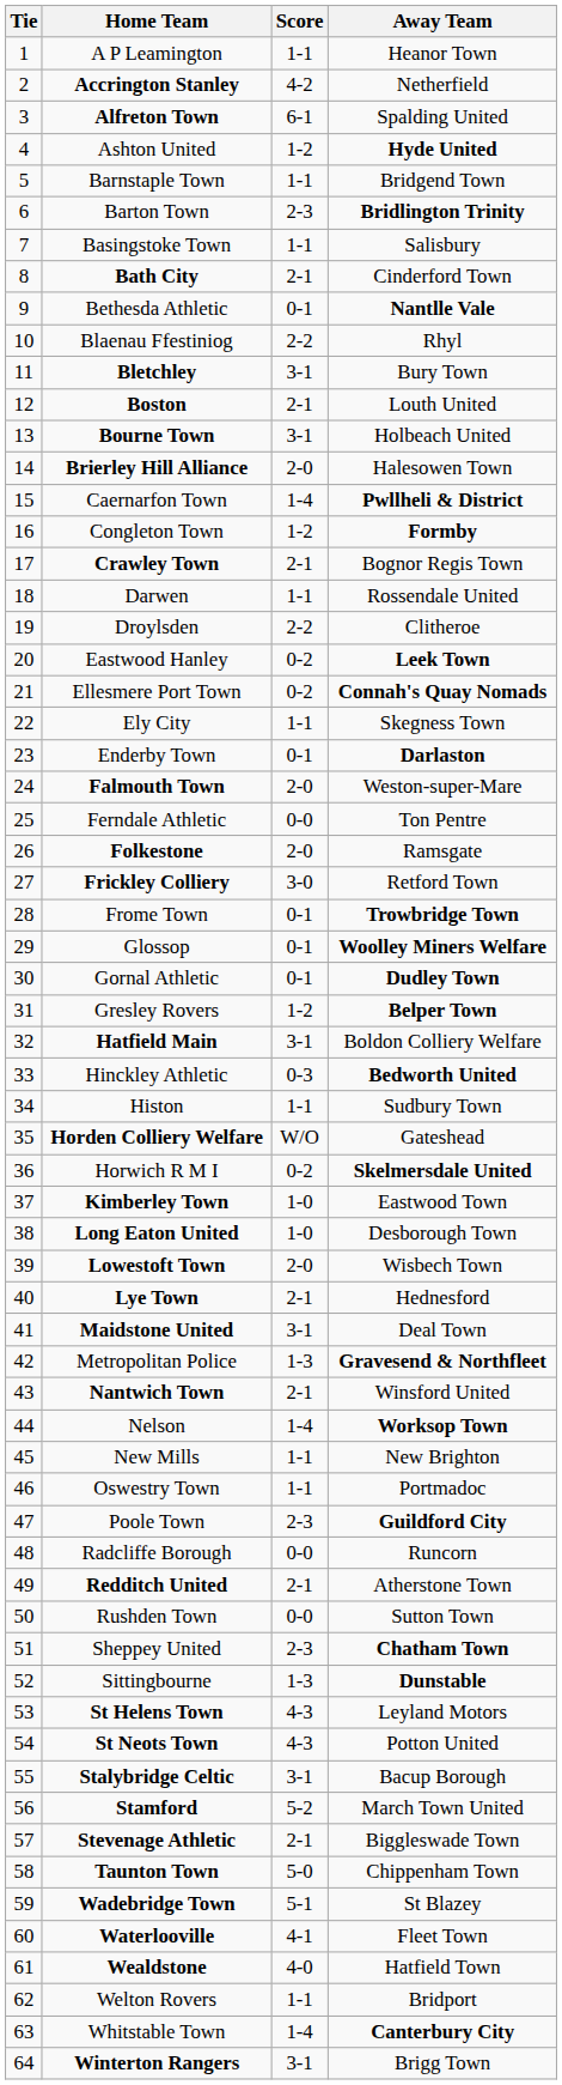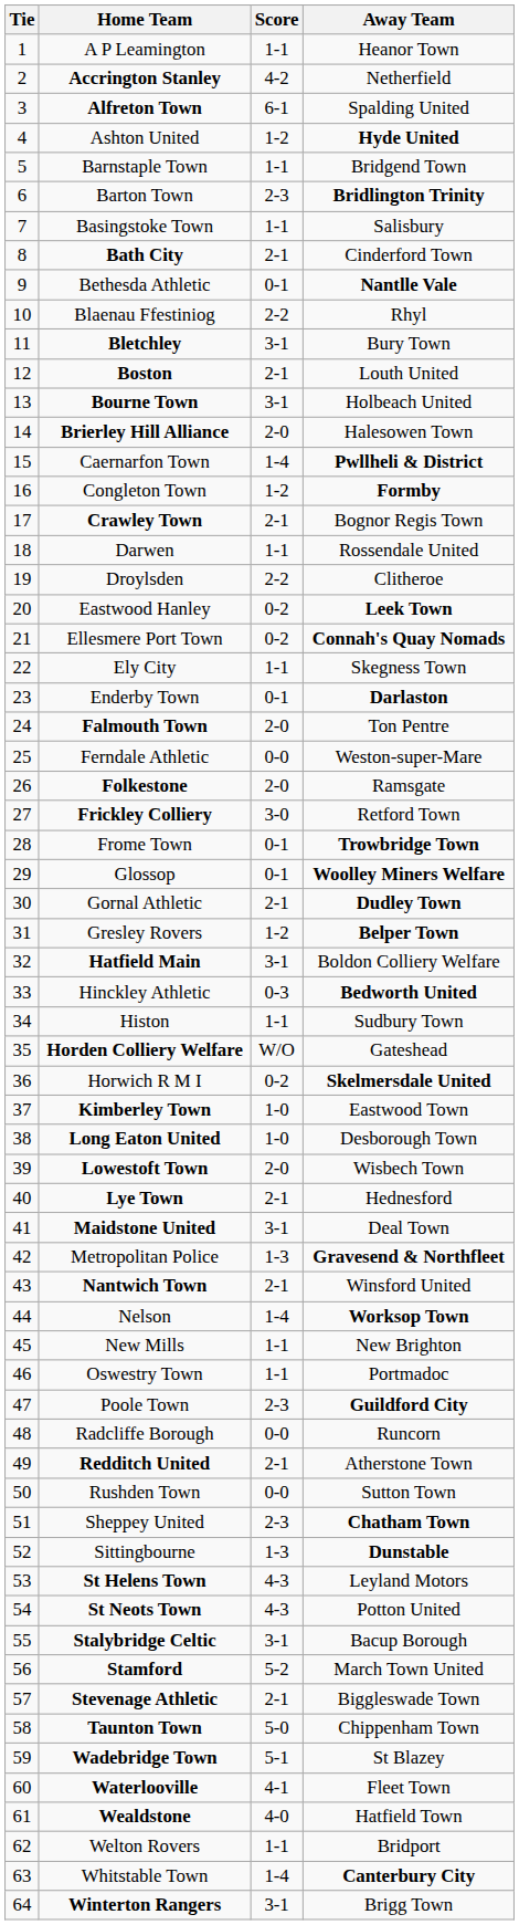Falmouth Town | Away Team: Weston-super-Mare -> Ton Pentre
Ferndale Athletic | Away Team: Ton Pentre -> Weston-super-Mare
Gornal Athletic | Score: 0-1 -> 2-1
